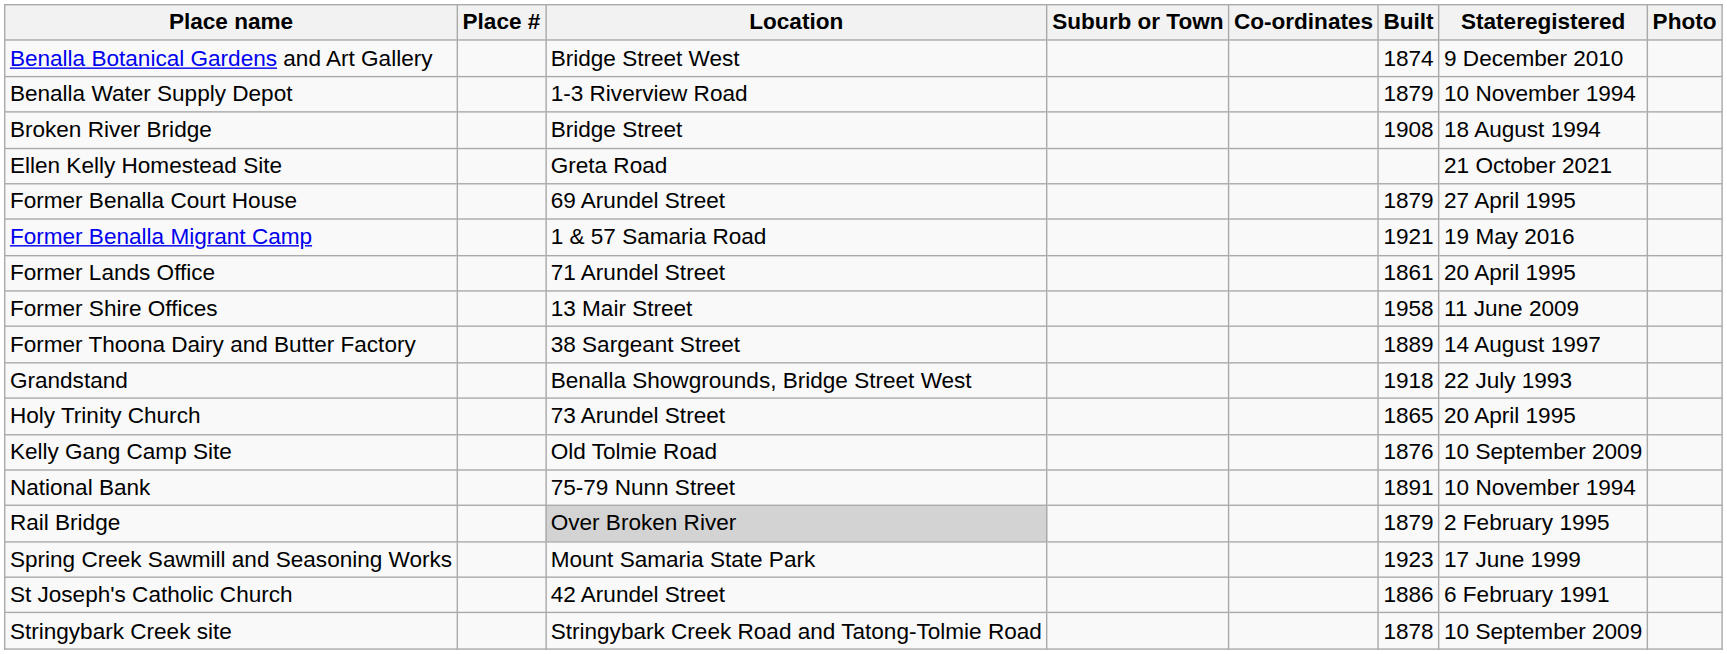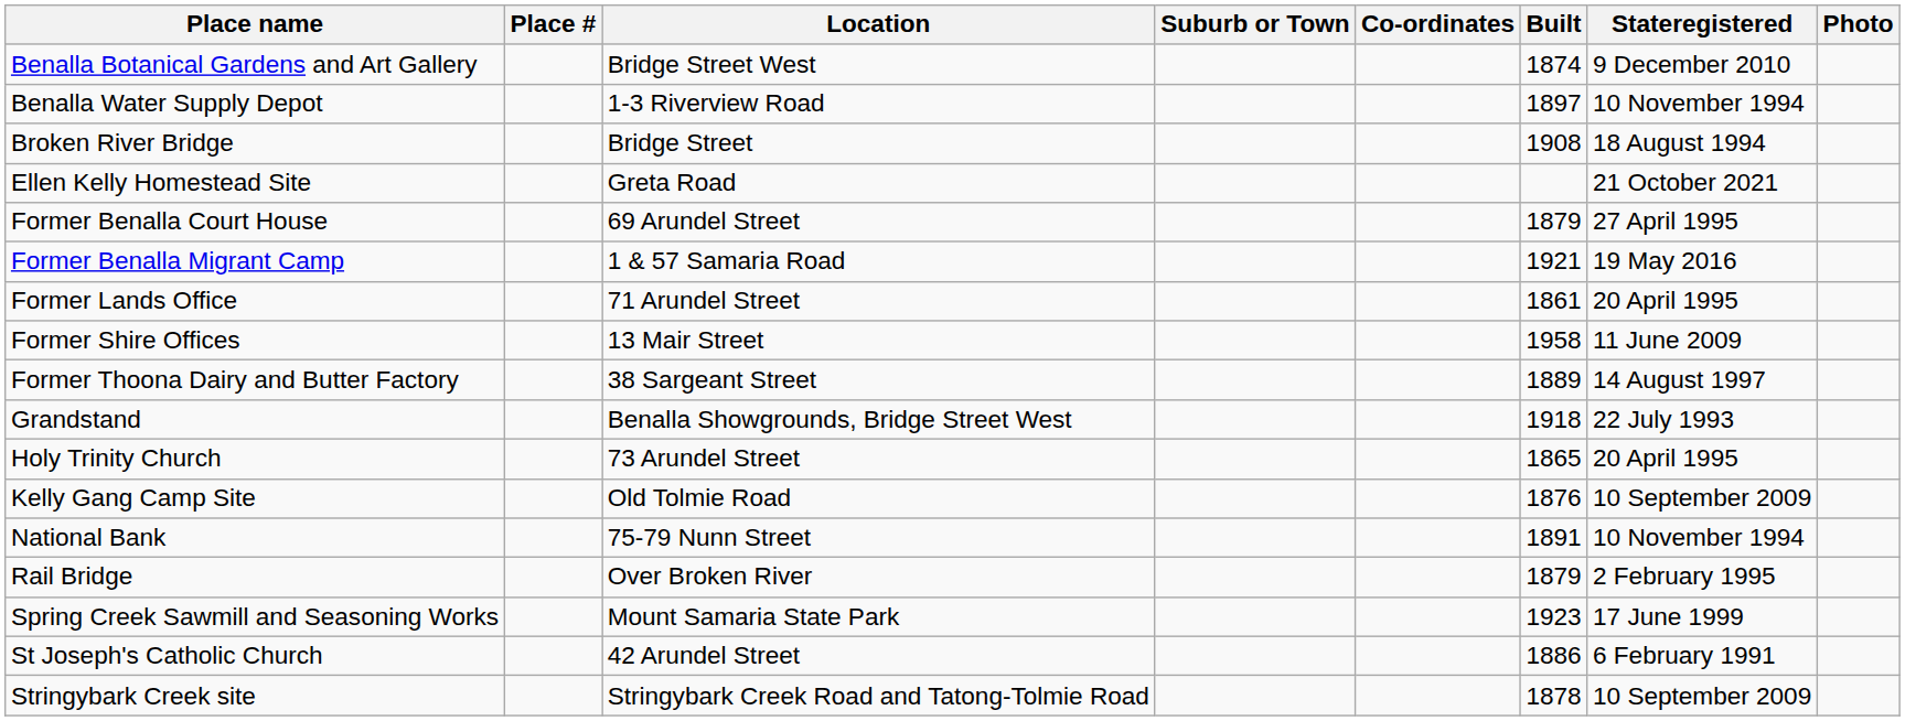Benalla Water Supply Depot | Built: 1879 -> 1897
Rail Bridge | Location: lightgrey background -> no background
